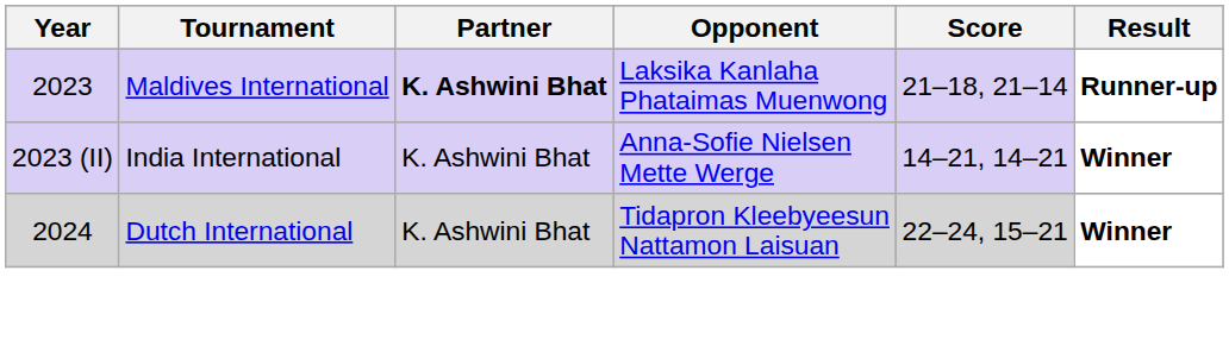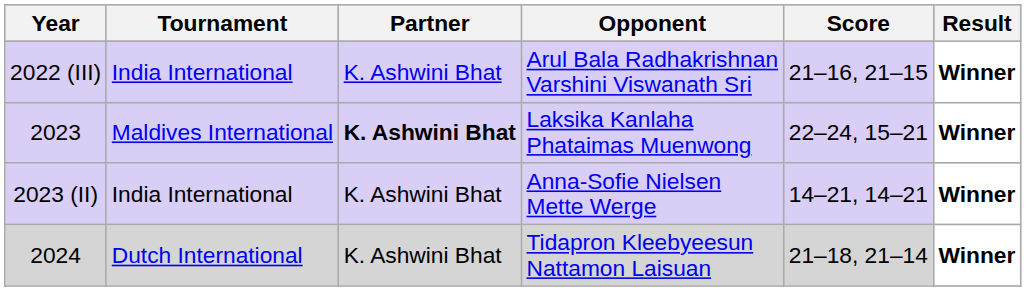+ row: 2022 (III) | India International | K. Ashwini Bhat | Arul Bala Radhakrishnan Varshini Viswanath Sri | 21–16, 21–15 | Winner
2023 | Score: 21–18, 21–14 -> 22–24, 15–21
2023 | Result: Runner-up -> Winner
2024 | Score: 22–24, 15–21 -> 21–18, 21–14
